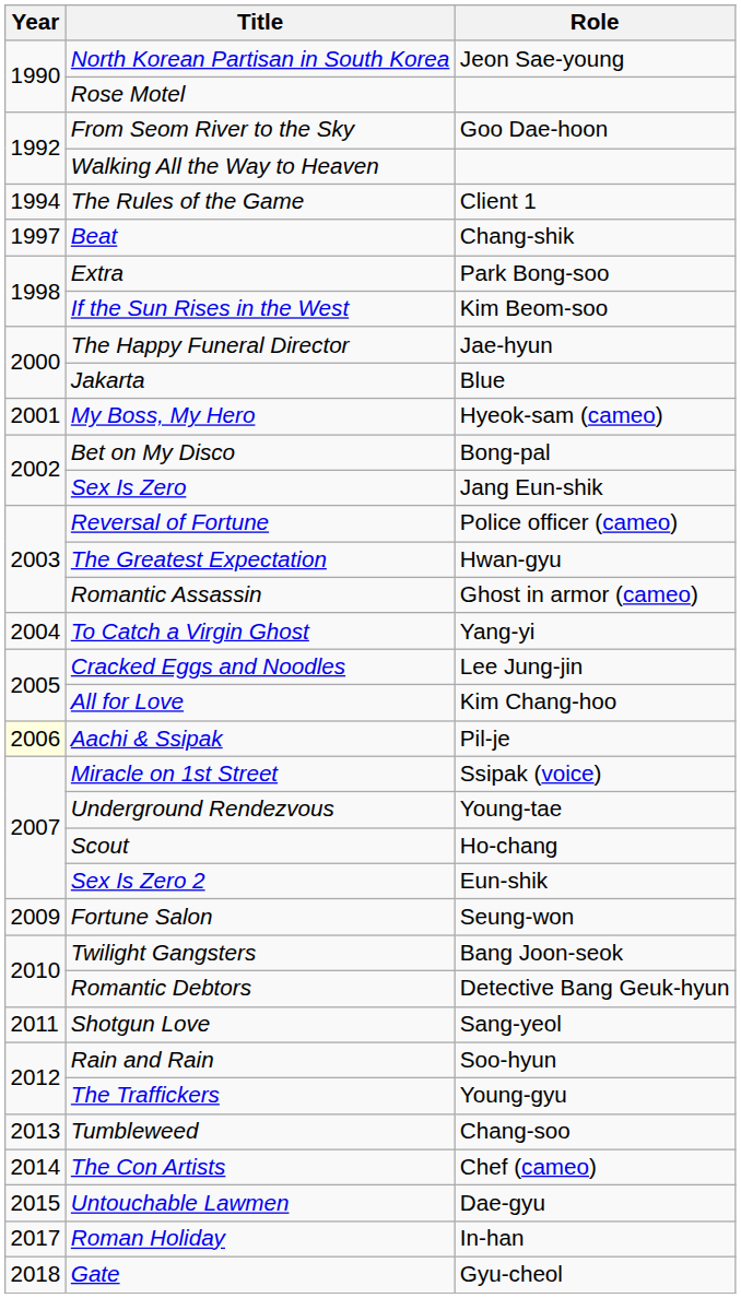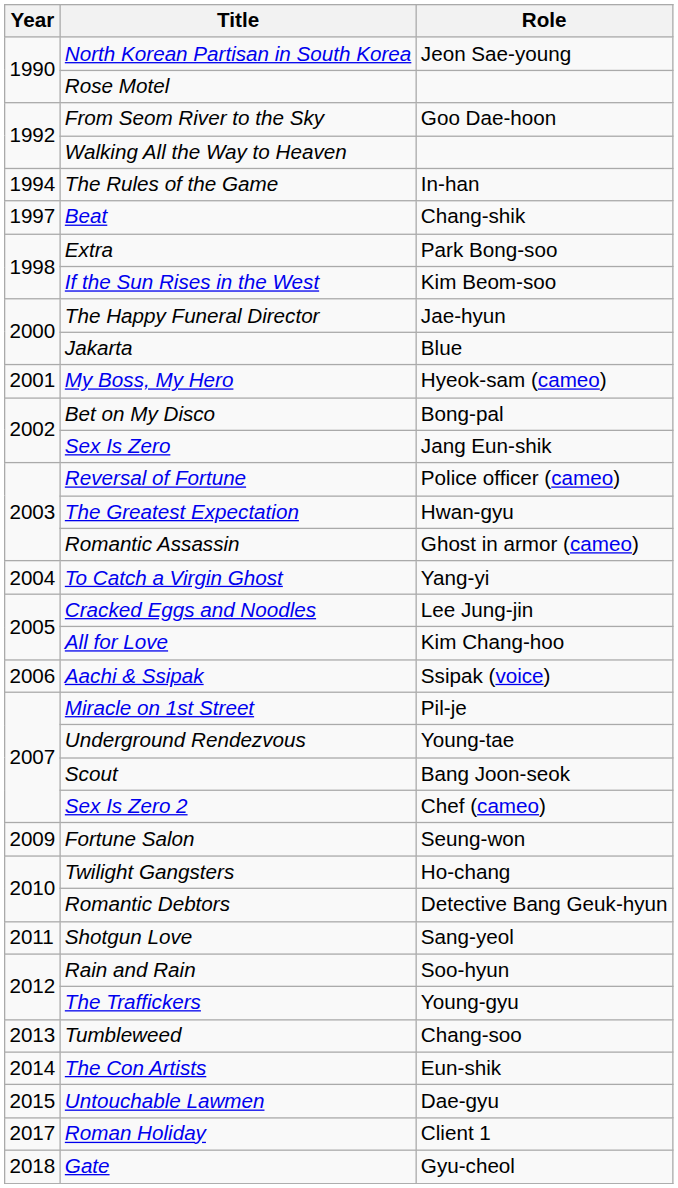The Rules of the Game | Role: Client 1 -> In-han
Aachi & Ssipak | Year: lightyellow background -> no background
Aachi & Ssipak | Role: Pil-je -> Ssipak (voice)
Miracle on 1st Street | Role: Ssipak (voice) -> Pil-je
Scout | Role: Ho-chang -> Bang Joon-seok
Sex Is Zero 2 | Role: Eun-shik -> Chef (cameo)
Twilight Gangsters | Role: Bang Joon-seok -> Ho-chang
The Con Artists | Role: Chef (cameo) -> Eun-shik
Roman Holiday | Role: In-han -> Client 1
